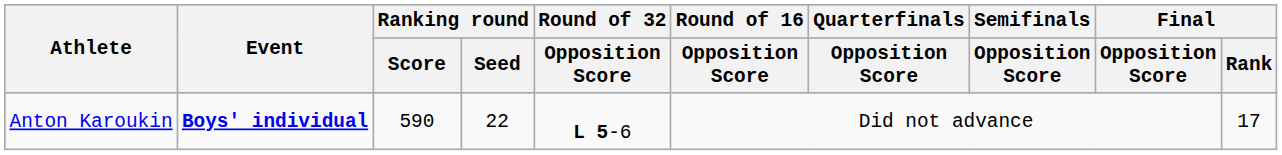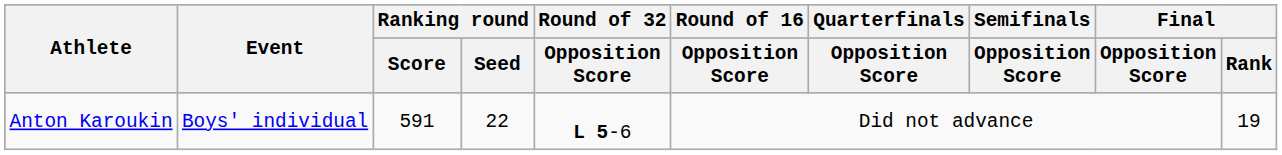Anton Karoukin | Event: bold -> normal
Anton Karoukin | Ranking round / Score: 590 -> 591
Anton Karoukin | Final / Rank: 17 -> 19
